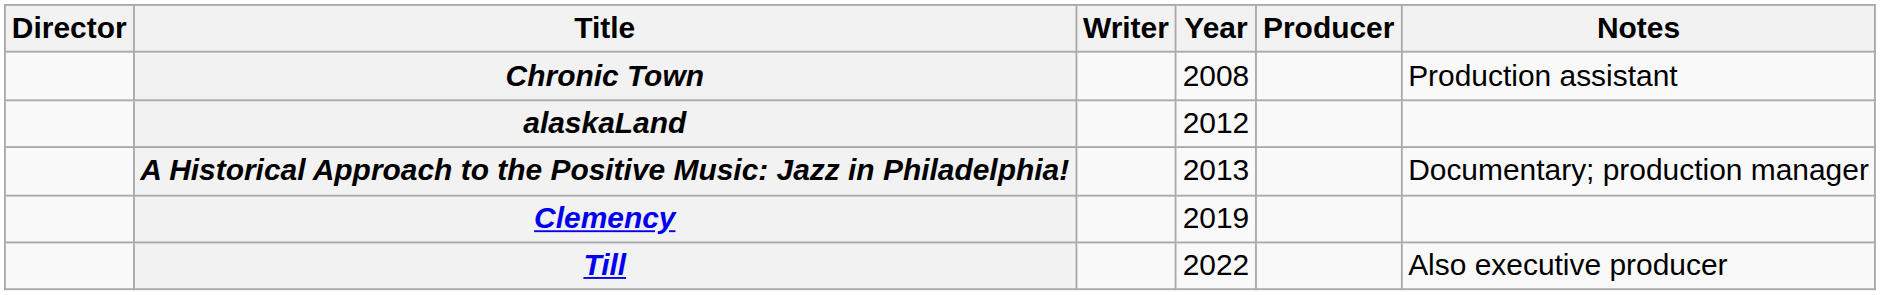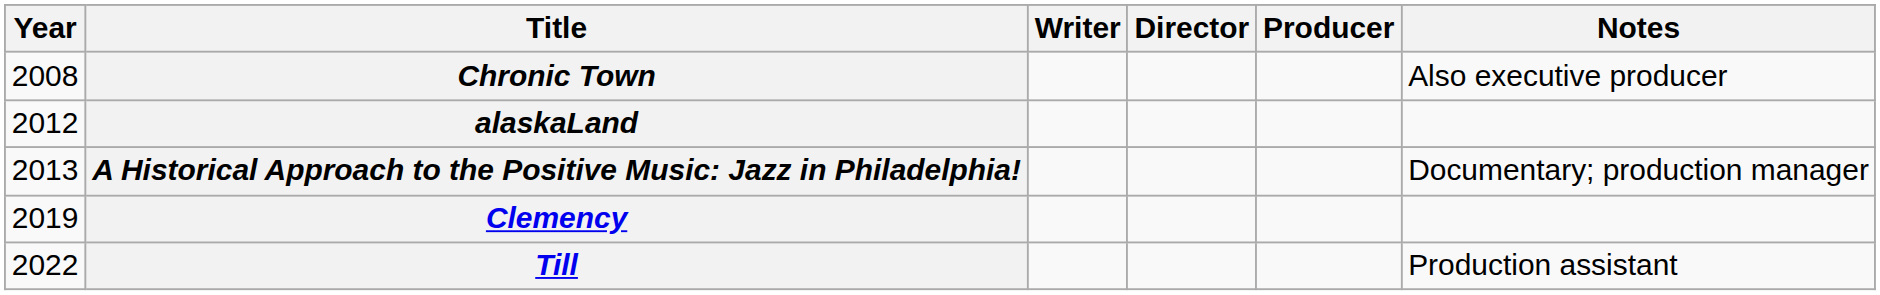columns swapped: Year <-> Director
Chronic Town | Notes: Production assistant -> Also executive producer
Till | Notes: Also executive producer -> Production assistant
